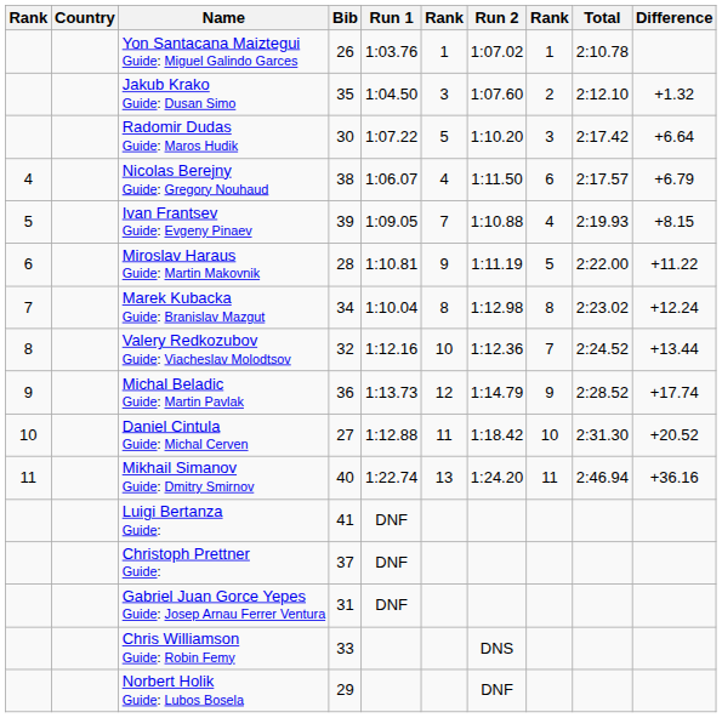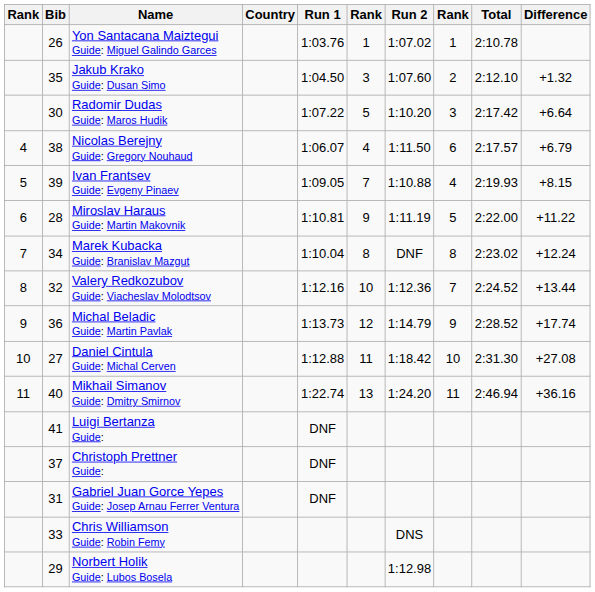columns swapped: Bib <-> Country
Marek Kubacka Guide: Branislav Mazgut | Run 2: 1:12.98 -> DNF
Daniel Cintula Guide: Michal Cerven | Difference: +20.52 -> +27.08
Norbert Holik Guide: Lubos Bosela | Run 2: DNF -> 1:12.98
